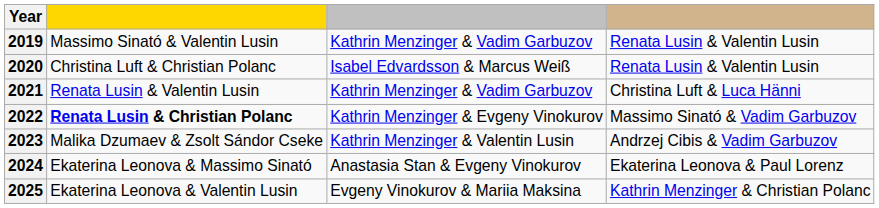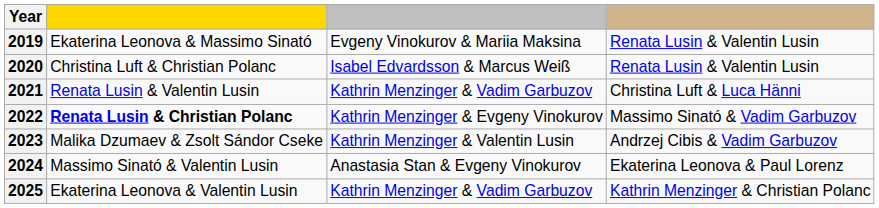2019 | column 2: Massimo Sinató & Valentin Lusin -> Ekaterina Leonova & Massimo Sinató
2019 | column 3: Kathrin Menzinger & Vadim Garbuzov -> Evgeny Vinokurov & Mariia Maksina
2024 | column 2: Ekaterina Leonova & Massimo Sinató -> Massimo Sinató & Valentin Lusin
2025 | column 3: Evgeny Vinokurov & Mariia Maksina -> Kathrin Menzinger & Vadim Garbuzov
